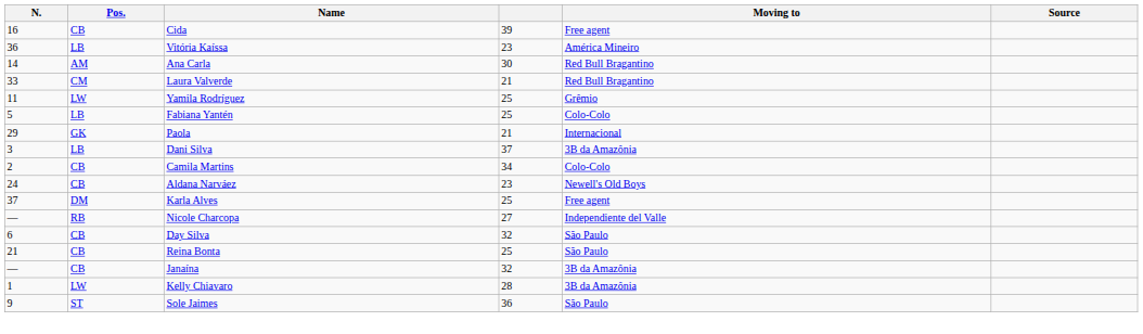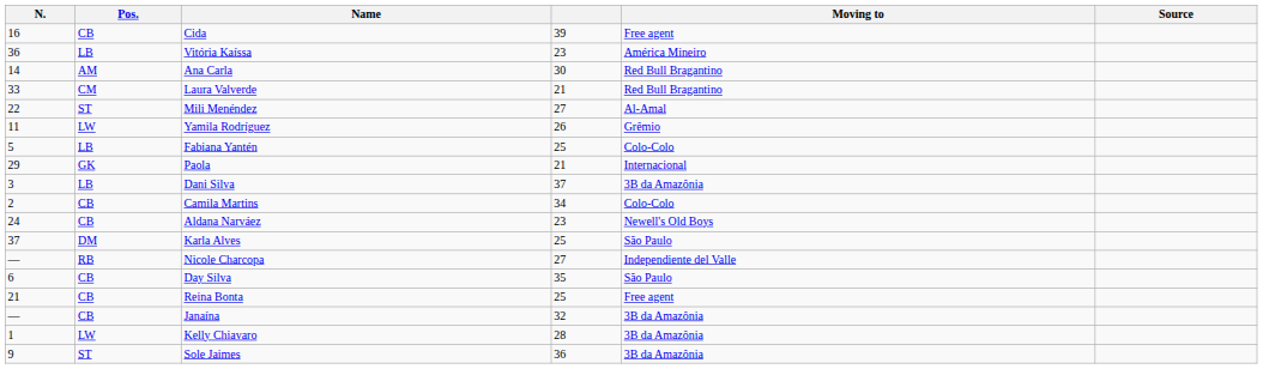+ row: 22 | ST | Mili Menéndez | 27 | Al-Amal
Yamila Rodríguez | column 4: 25 -> 26
Karla Alves | Moving to: Free agent -> São Paulo
Day Silva | column 4: 32 -> 35
Reina Bonta | Moving to: São Paulo -> Free agent
Sole Jaimes | Moving to: São Paulo -> 3B da Amazônia
